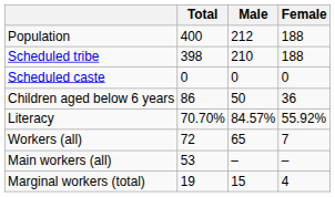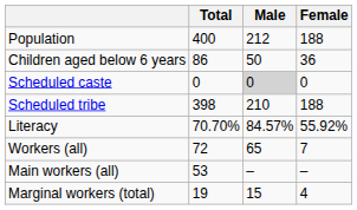rows swapped: Children aged below 6 years <-> Scheduled tribe
Scheduled caste | Male: no background -> lightgrey background
